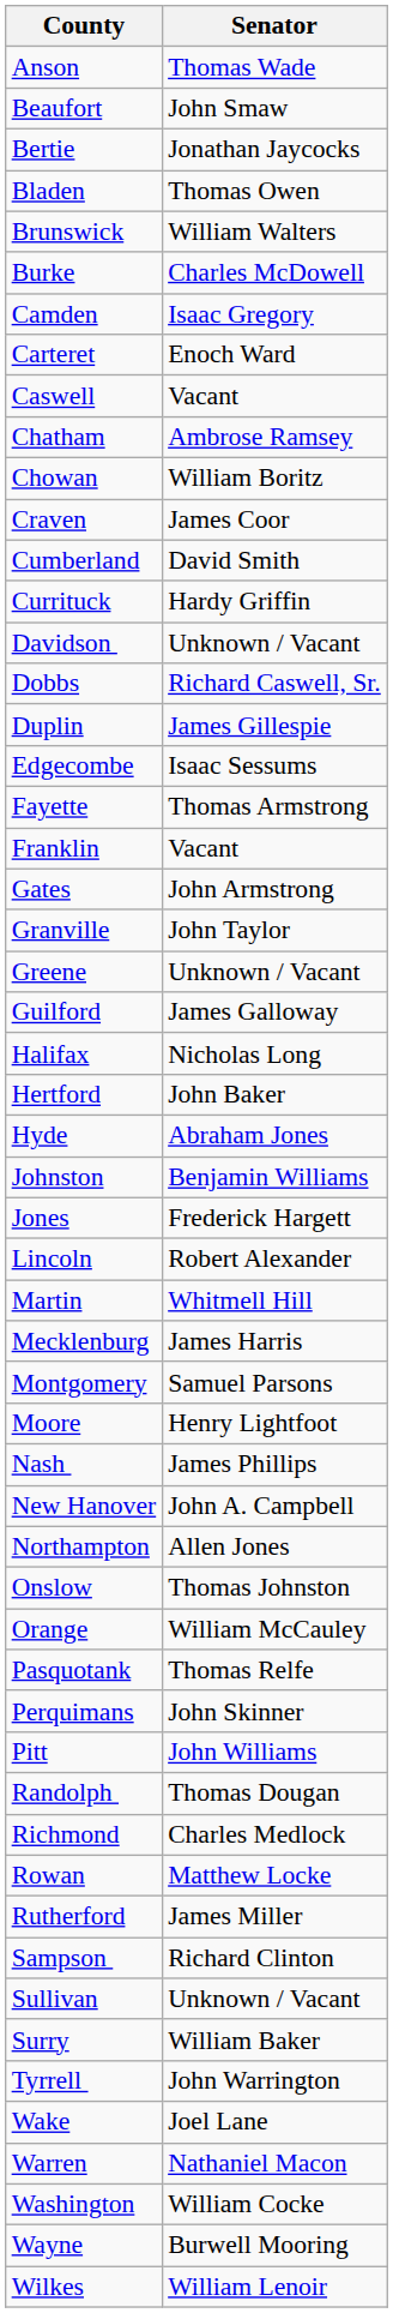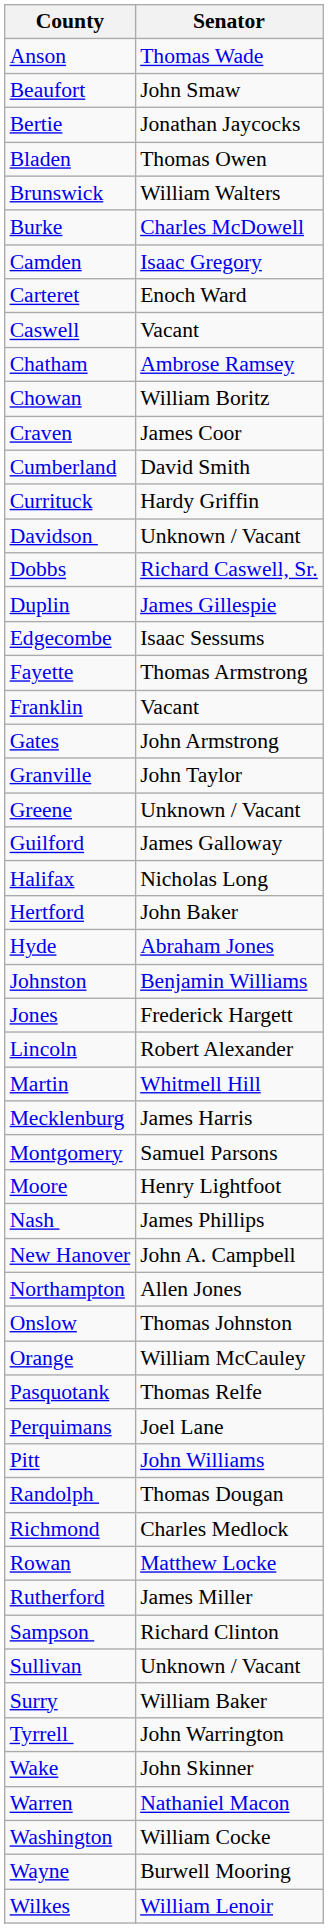Perquimans | Senator: John Skinner -> Joel Lane
Wake | Senator: Joel Lane -> John Skinner
